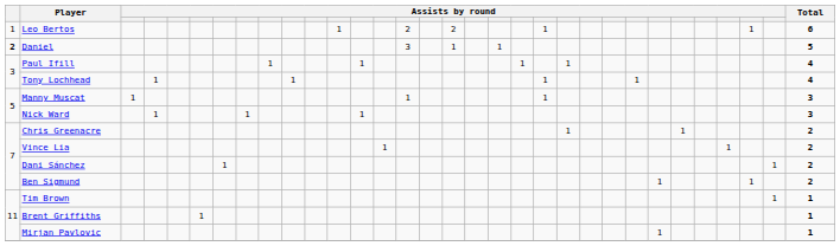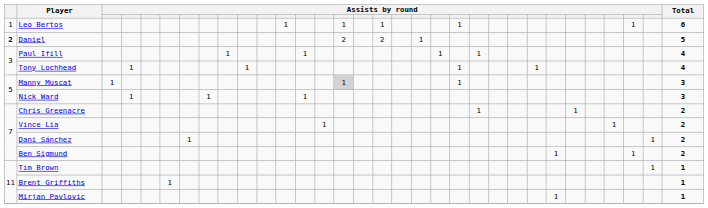Leo Bertos | column 15: 2 -> 1
Leo Bertos | column 17: 2 -> 1
Daniel | column 15: 3 -> 2
Daniel | column 17: 1 -> 2
Manny Muscat | column 15: no background -> lightgrey background
